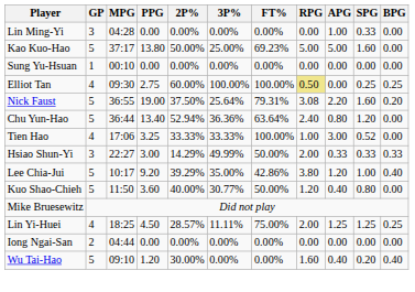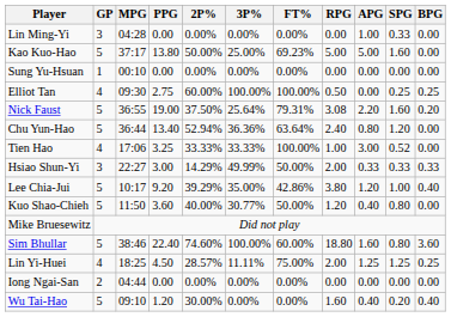Elliot Tan | RPG: khaki background -> no background
+ row: Sim Bhullar | 5 | 38:46 | 22.40 | 74.60% | 100.00% | 60.00% | 18.80 | 1.60 | 0.80 | 3.60
